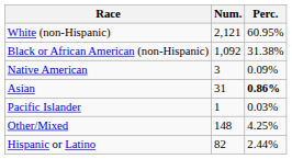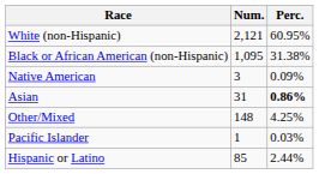Black or African American (non-Hispanic) | Num.: 1,092 -> 1,095
rows swapped: Pacific Islander <-> Other/Mixed
Hispanic or Latino | Num.: 82 -> 85
